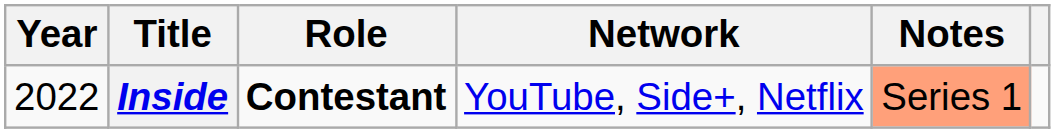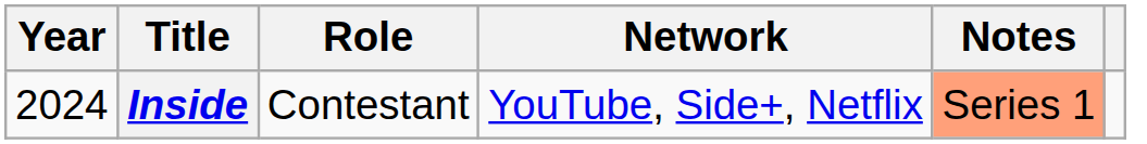Inside | Year: 2022 -> 2024
Inside | Role: bold -> normal
